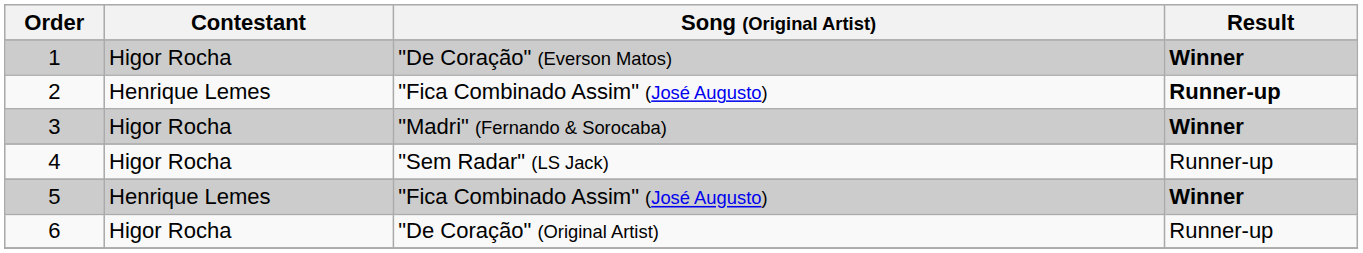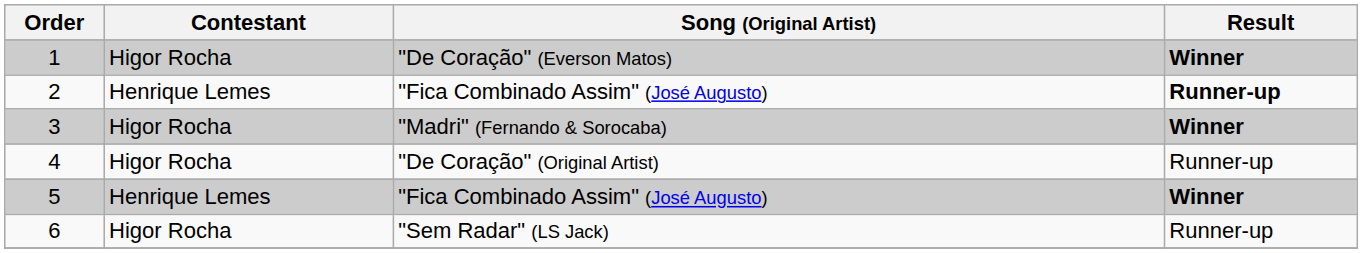4 | Song (Original Artist): "Sem Radar" (LS Jack) -> "De Coração" (Original Artist)
6 | Song (Original Artist): "De Coração" (Original Artist) -> "Sem Radar" (LS Jack)
